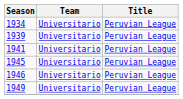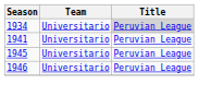1934 | Title: no background -> lightgrey background
- row: 1939 | Universitario | Peruvian League
- row: 1949 | Universitario | Peruvian League
